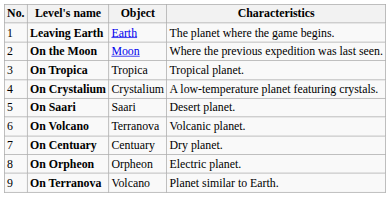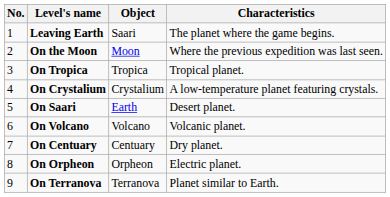Leaving Earth | Object: Earth -> Saari
On Saari | Object: Saari -> Earth
On Volcano | Object: Terranova -> Volcano
On Terranova | Object: Volcano -> Terranova
